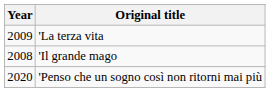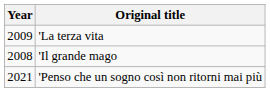'Penso che un sogno così non ritorni mai più | Year: 2020 -> 2021
